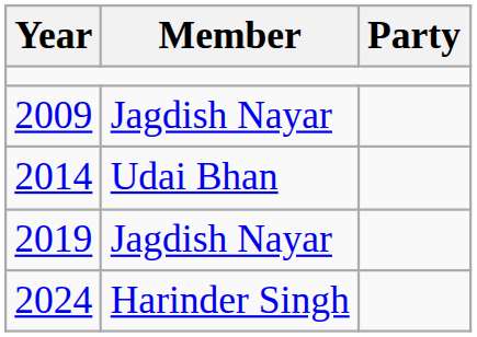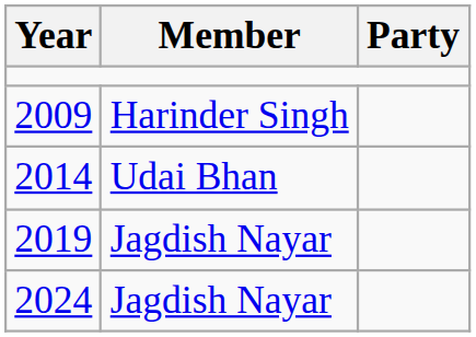2009 | Member: Jagdish Nayar -> Harinder Singh
2024 | Member: Harinder Singh -> Jagdish Nayar
